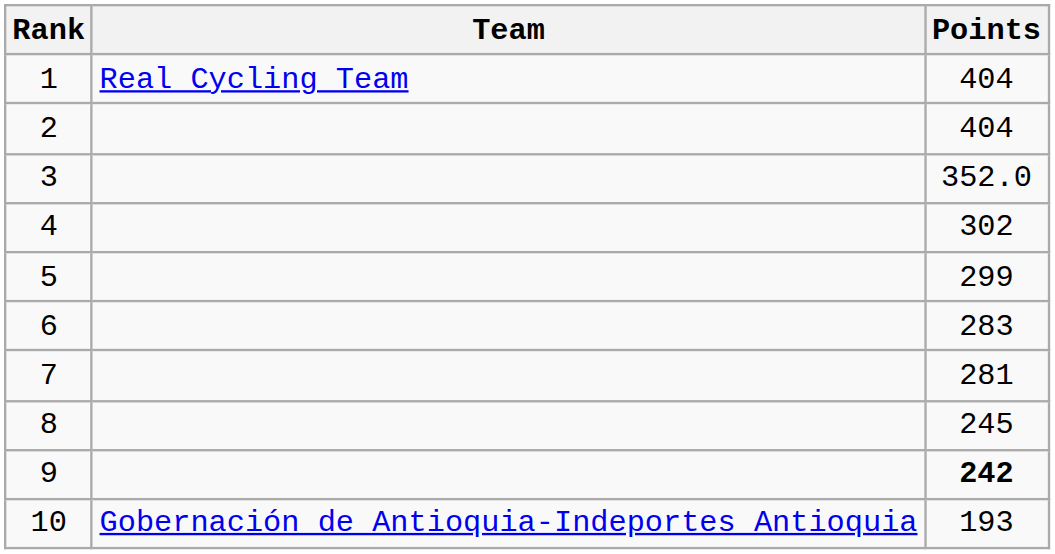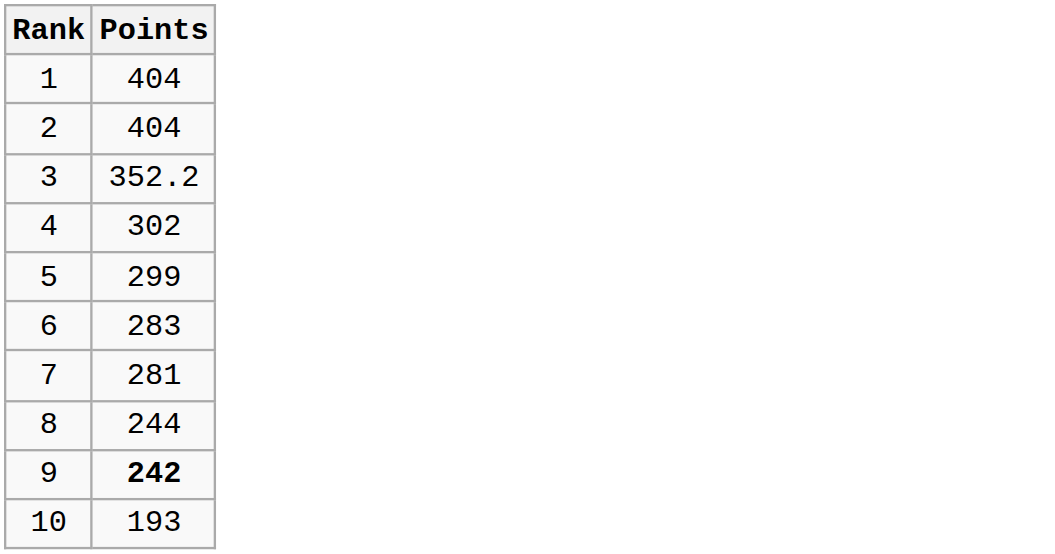- column: Team | Real Cycling Team | Gobernación de Antioquia-Indeportes Antioquia
3 | Points: 352.0 -> 352.2
8 | Points: 245 -> 244
